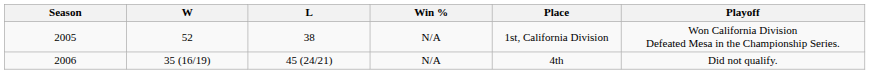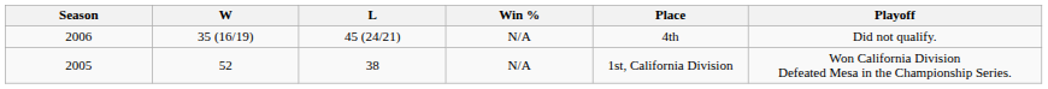rows swapped: 2005 <-> 2006
